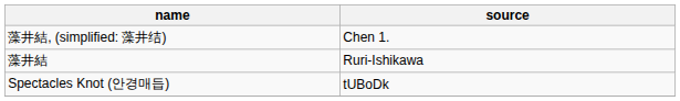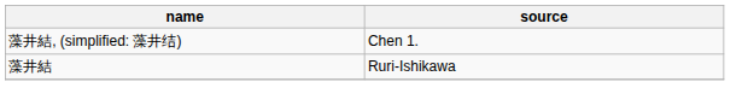- row: Spectacles Knot (안경매듭) | tUBoDk
